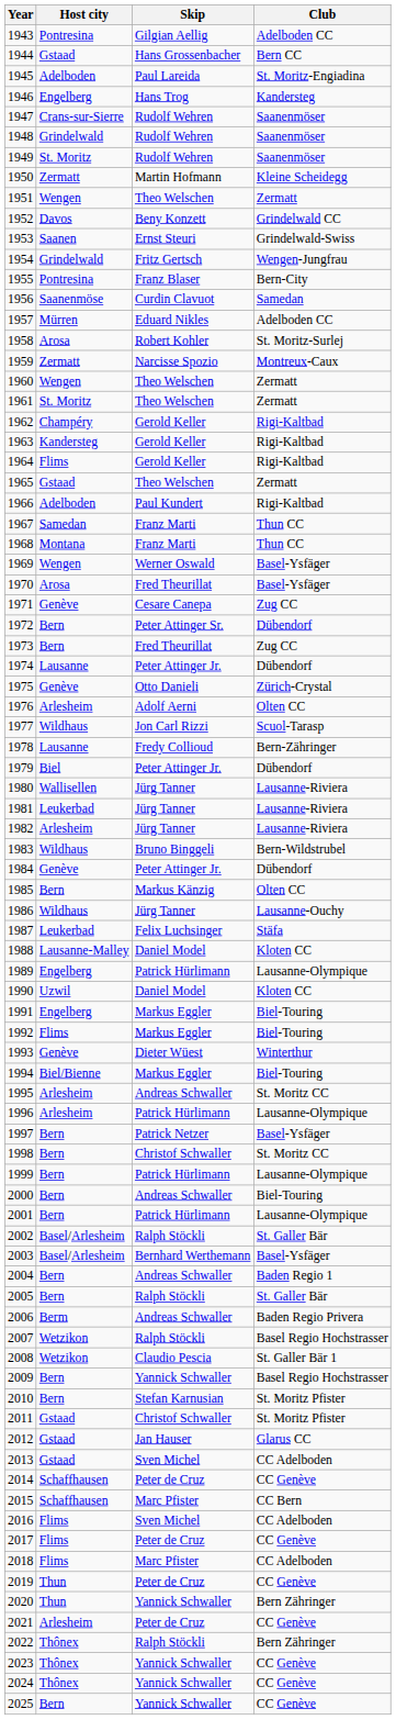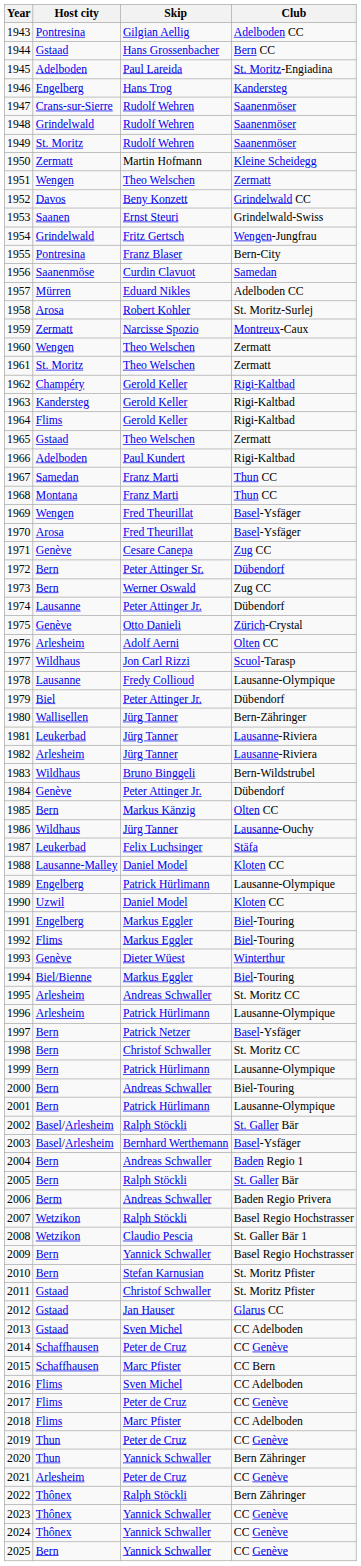1969 | Skip: Werner Oswald -> Fred Theurillat
1973 | Skip: Fred Theurillat -> Werner Oswald
1978 | Club: Bern-Zähringer -> Lausanne-Olympique
1980 | Club: Lausanne-Riviera -> Bern-Zähringer
